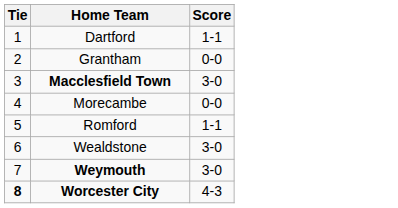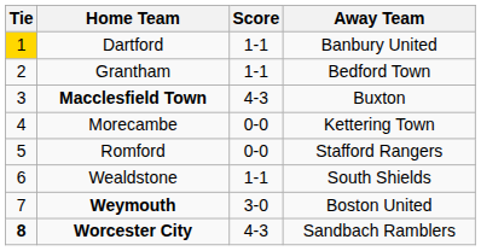+ column: Away Team | Banbury United | Bedford Town | Buxton | Kettering Town | Stafford Rangers | South Shields | Boston United | Sandbach Ramblers
Dartford | Tie: no background -> gold background
Grantham | Score: 0-0 -> 1-1
Macclesfield Town | Score: 3-0 -> 4-3
Romford | Score: 1-1 -> 0-0
Wealdstone | Score: 3-0 -> 1-1
